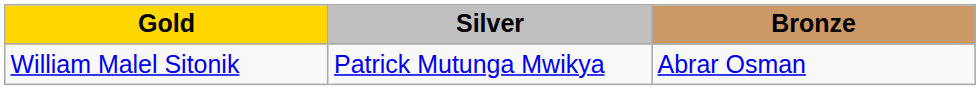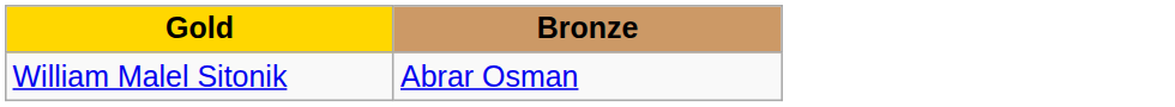- column: Silver | Patrick Mutunga Mwikya
